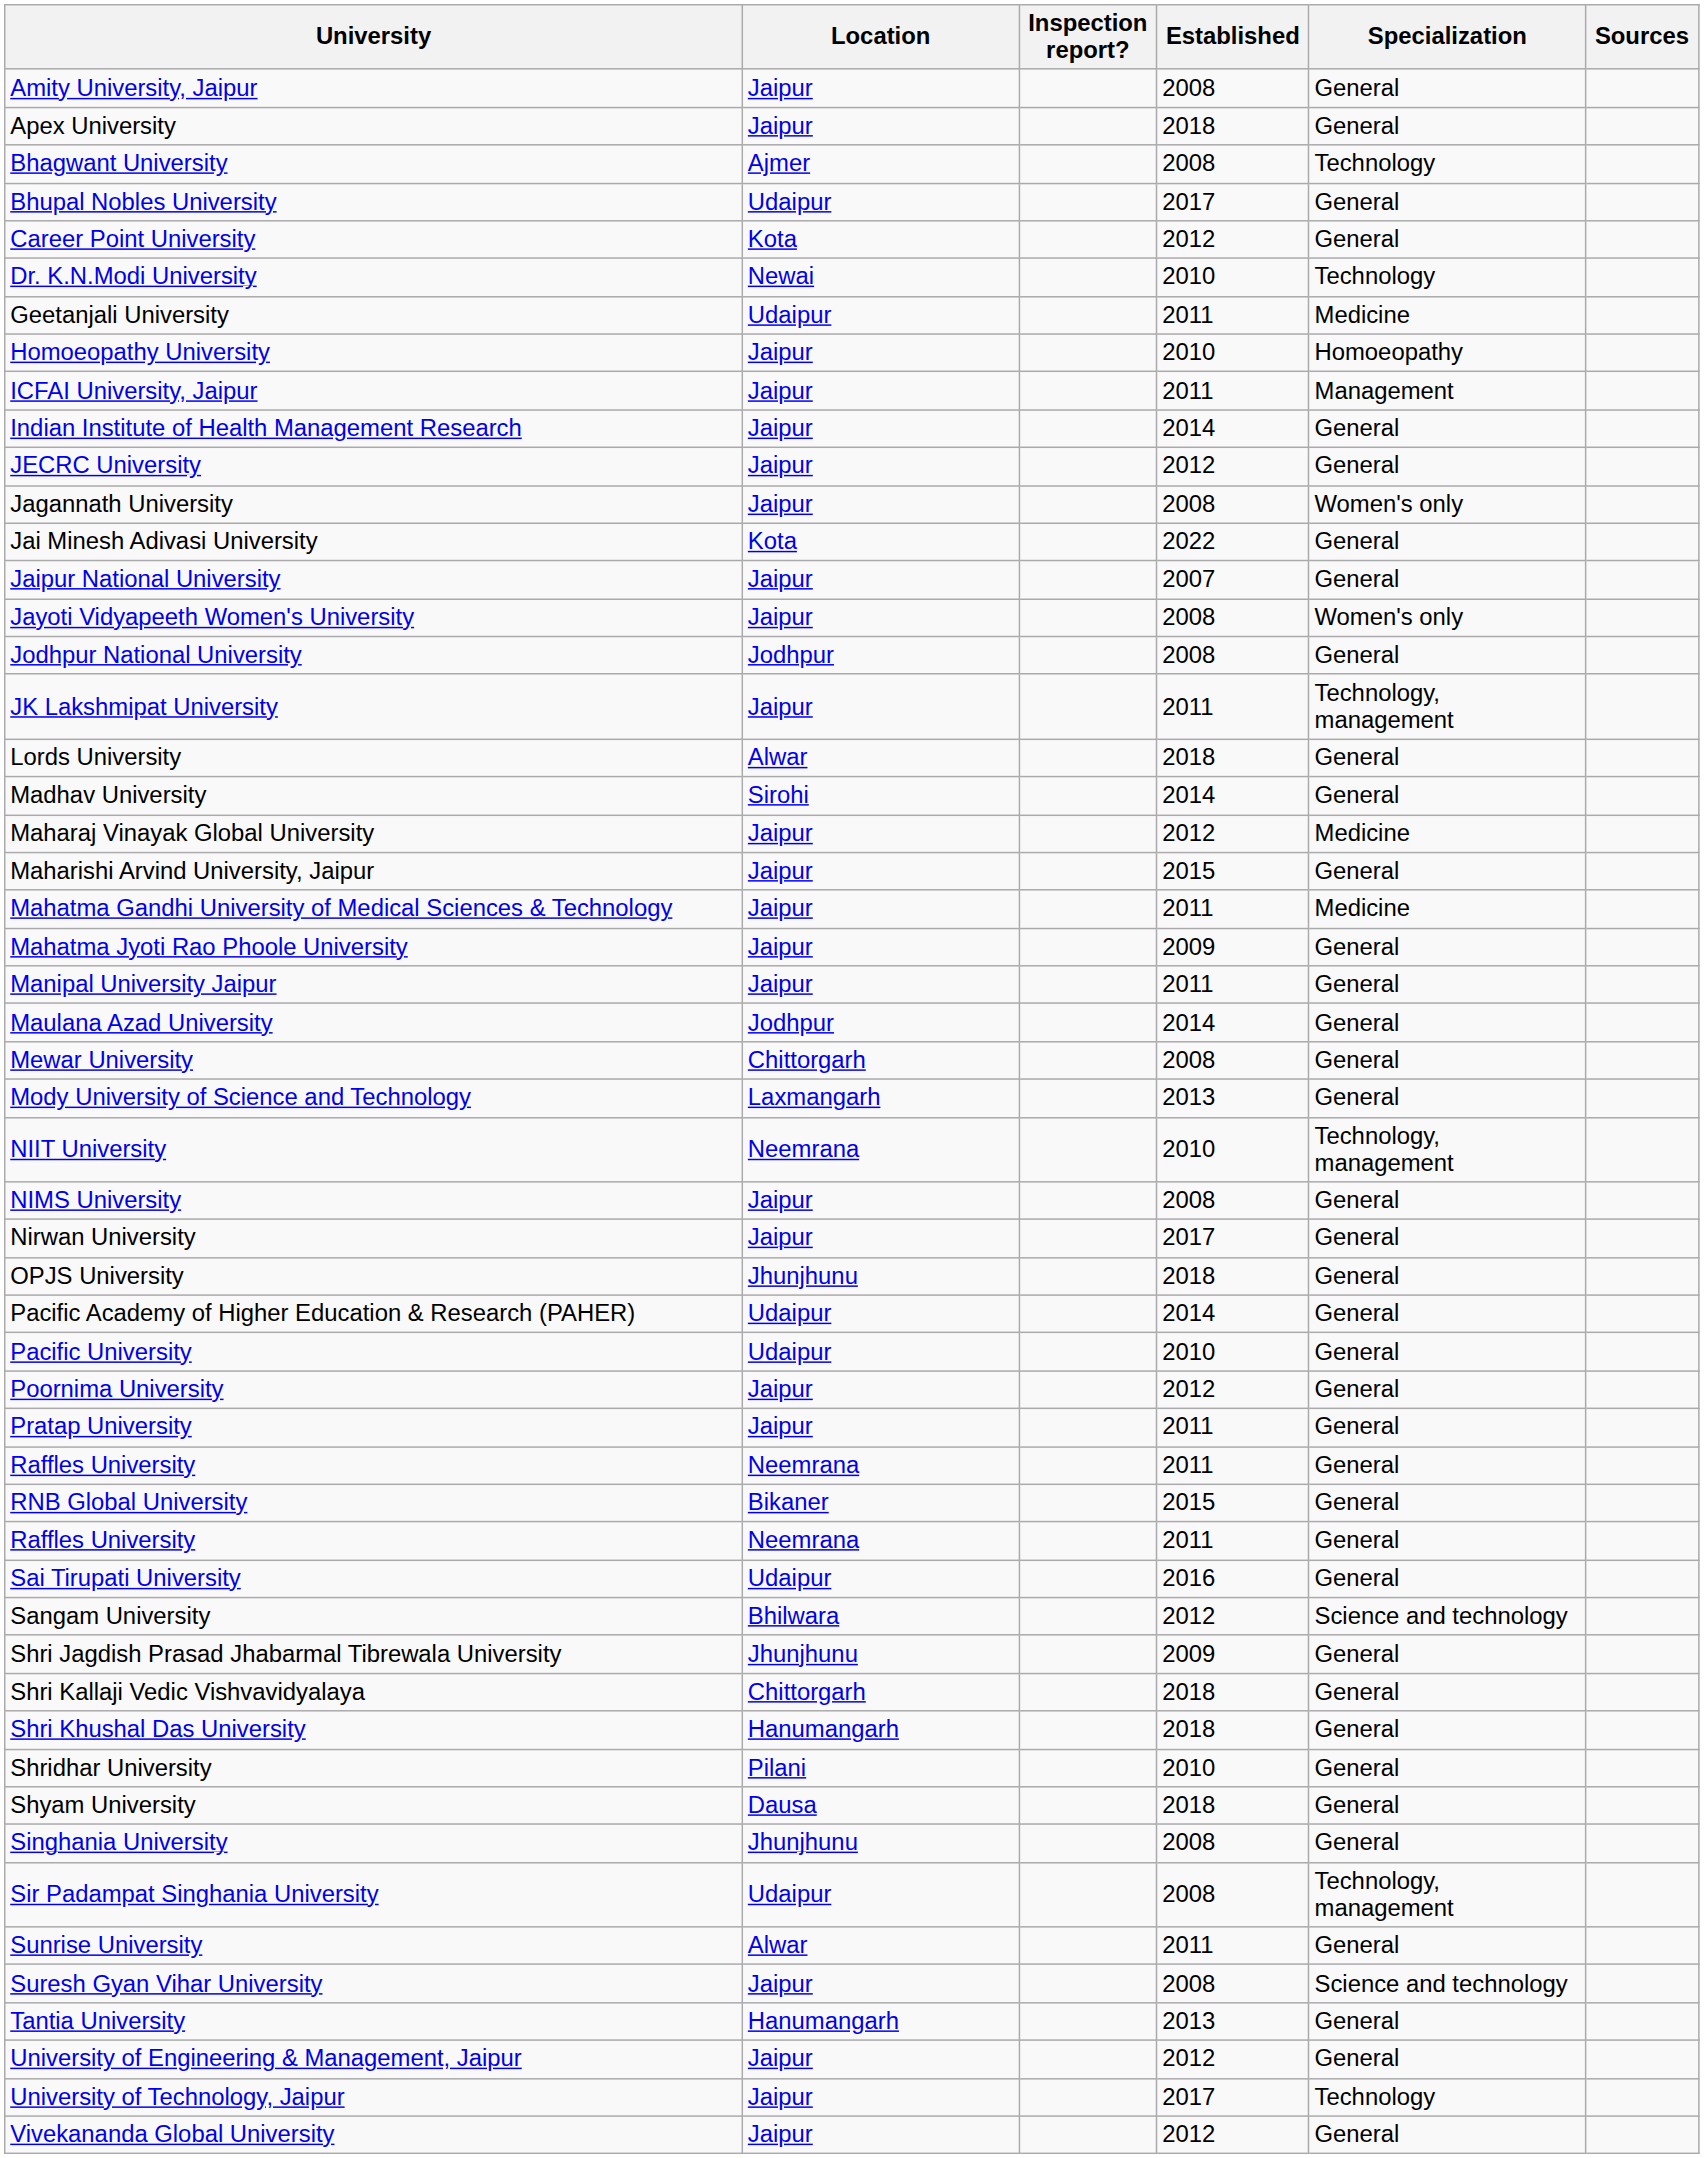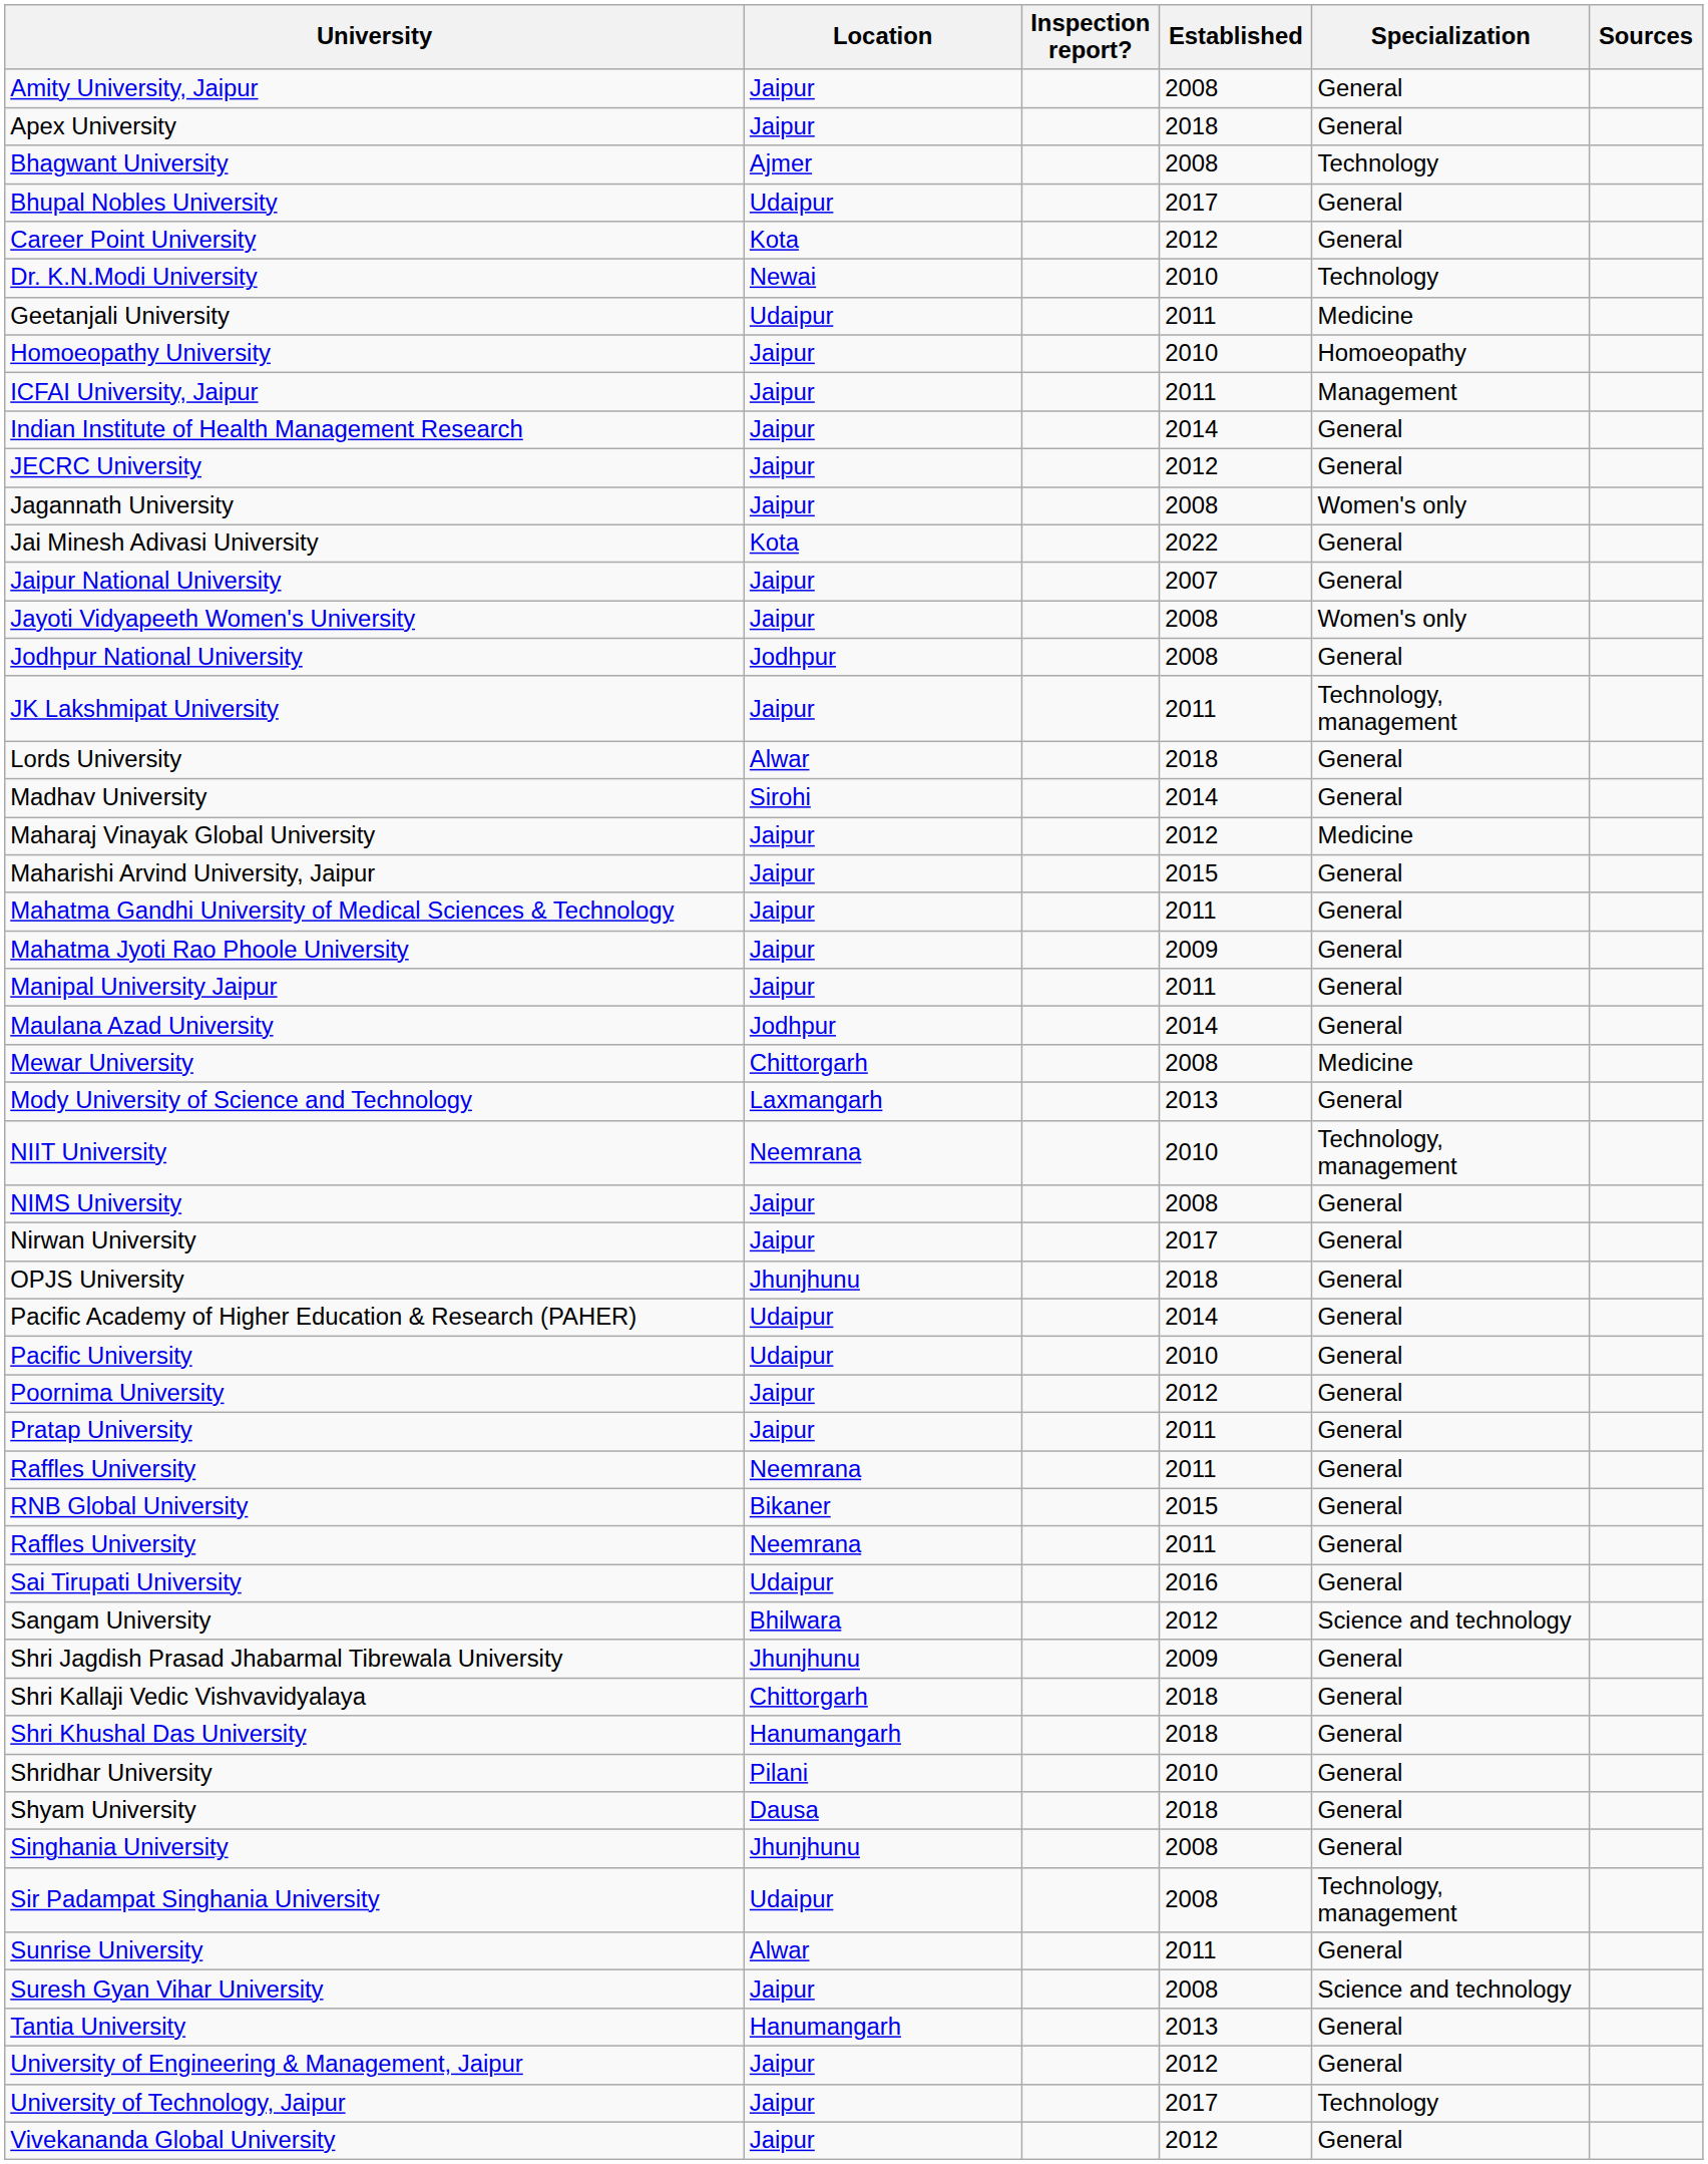Mahatma Gandhi University of Medical Sciences & Technology | Specialization: Medicine -> General
Mewar University | Specialization: General -> Medicine
